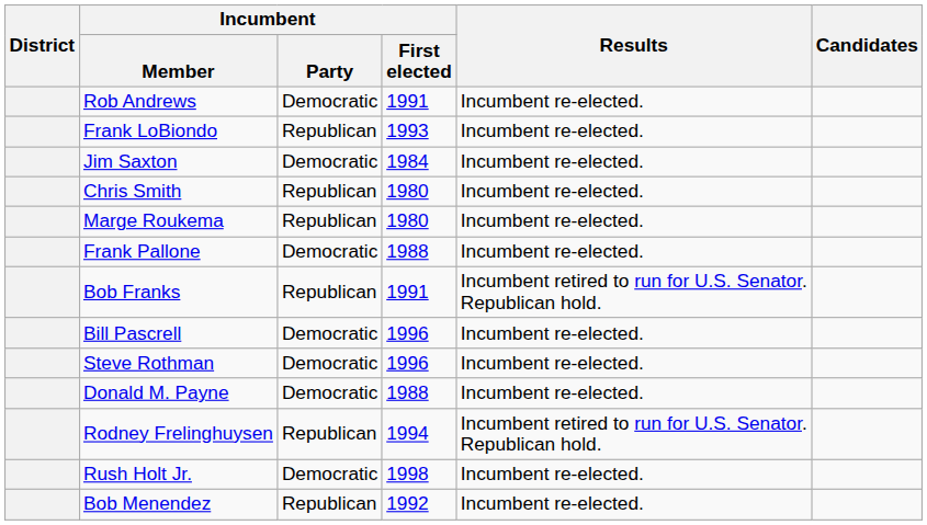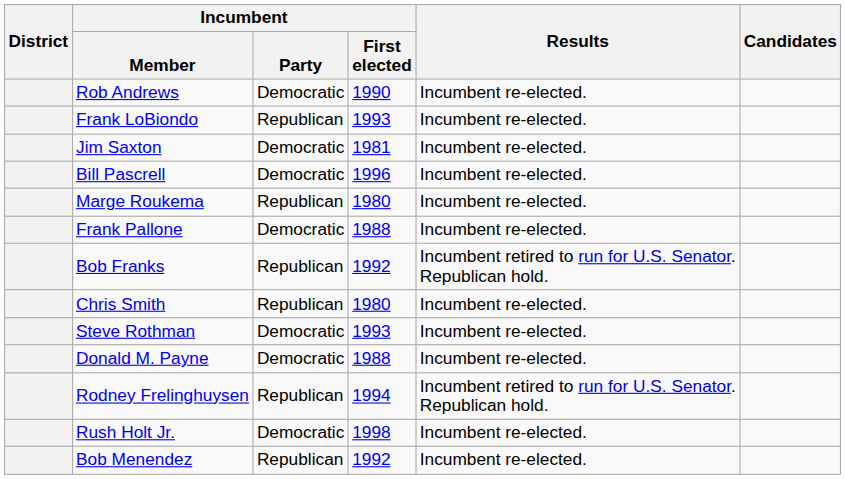Rob Andrews | Incumbent / First elected: 1991 -> 1990
Jim Saxton | Incumbent / First elected: 1984 -> 1981
rows swapped: Chris Smith <-> Bill Pascrell
Bob Franks | Incumbent / First elected: 1991 -> 1992
Steve Rothman | Incumbent / First elected: 1996 -> 1993
